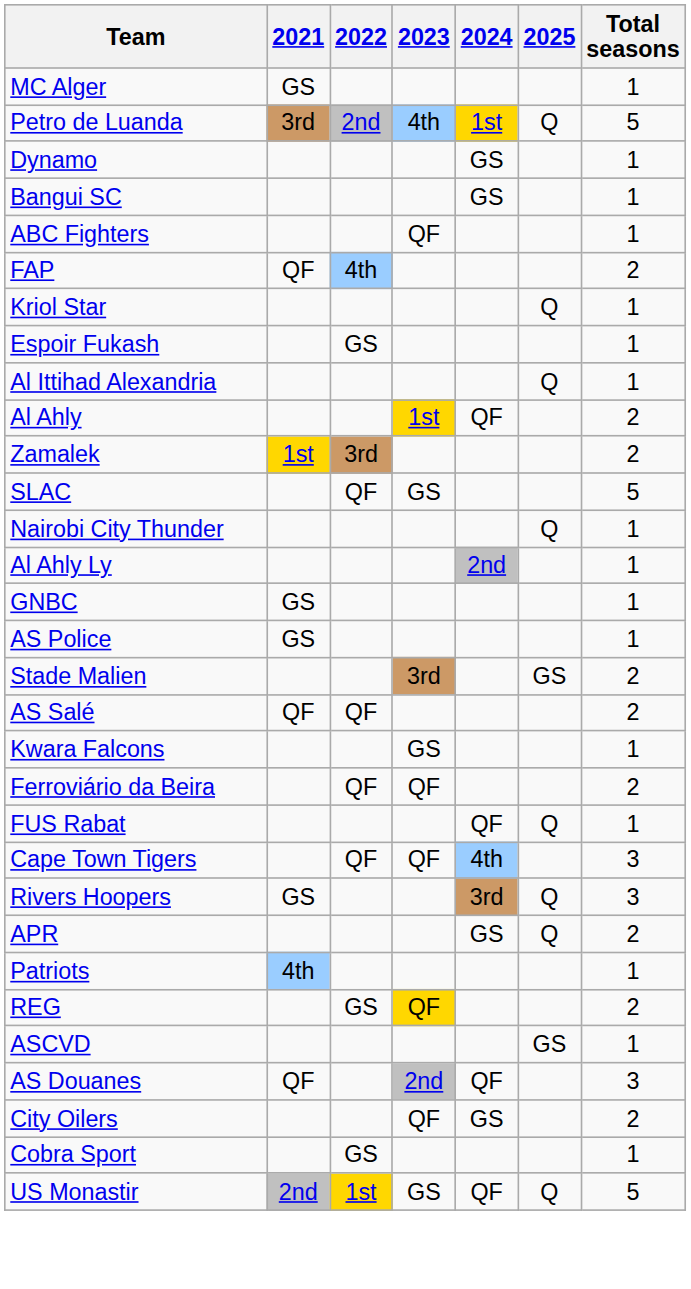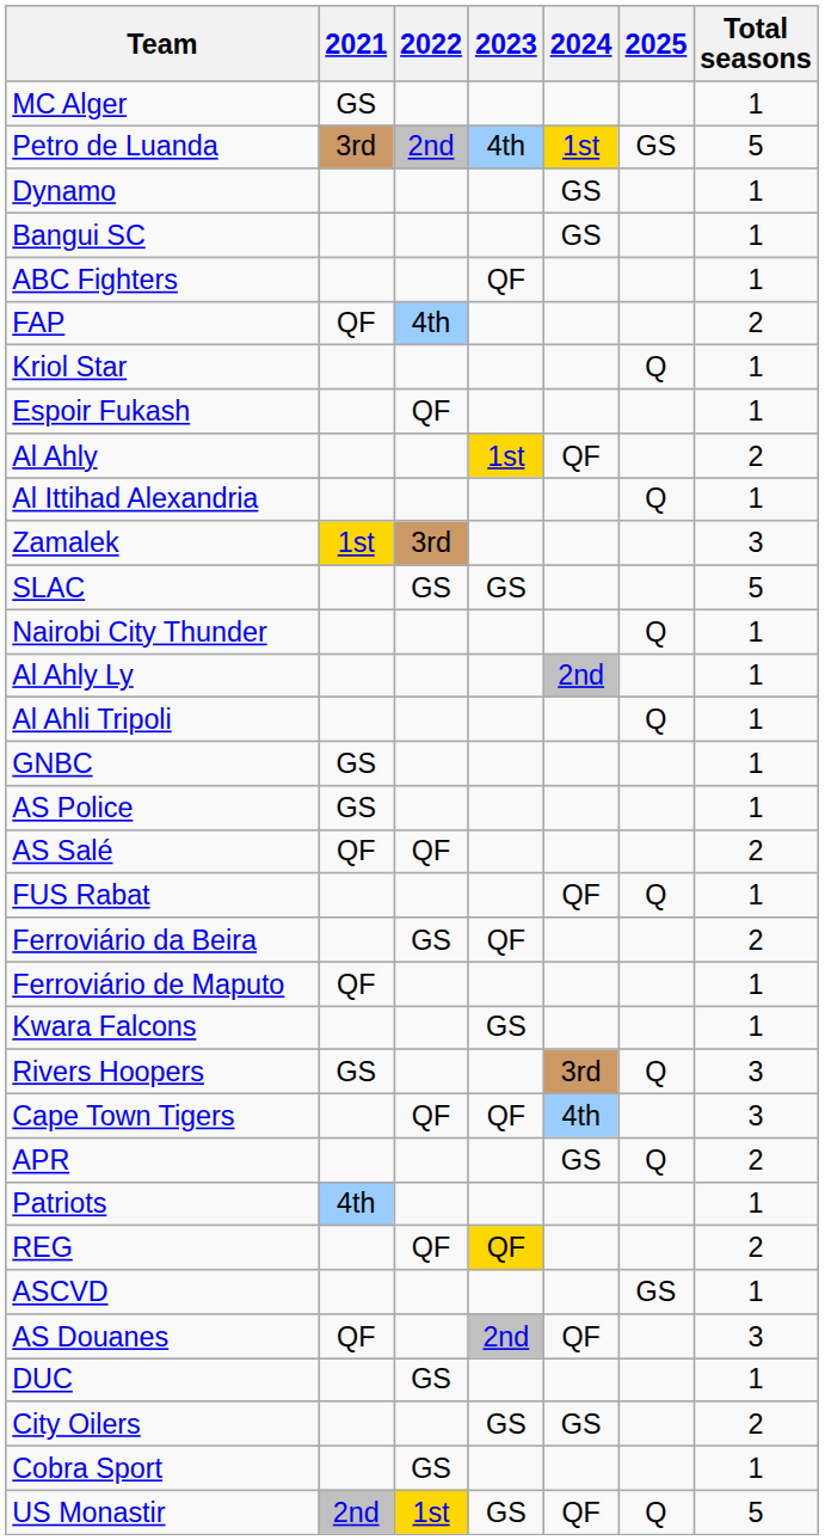Petro de Luanda | 2025: Q -> GS
Espoir Fukash | 2022: GS -> QF
rows swapped: Al Ahly <-> Al Ittihad Alexandria
Zamalek | Total seasons: 2 -> 3
SLAC | 2022: QF -> GS
+ row: Al Ahli Tripoli | Q | 1
- row: Stade Malien | 3rd | GS | 2
rows swapped: FUS Rabat <-> Kwara Falcons
Ferroviário da Beira | 2022: QF -> GS
+ row: Ferroviário de Maputo | QF | 1
rows swapped: Rivers Hoopers <-> Cape Town Tigers
REG | 2022: GS -> QF
+ row: DUC | GS | 1
City Oilers | 2023: QF -> GS
